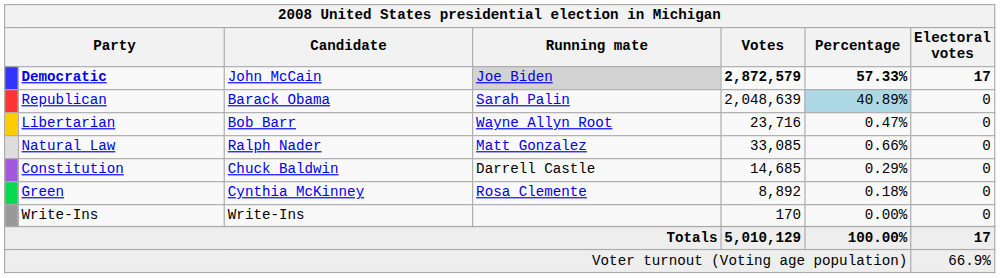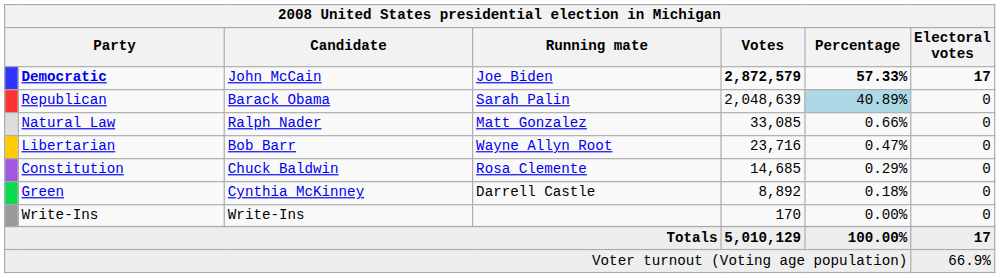Democratic | Running mate: lightgrey background -> no background
rows swapped: Natural Law <-> Libertarian
Constitution | Running mate: Darrell Castle -> Rosa Clemente
Green | Running mate: Rosa Clemente -> Darrell Castle
